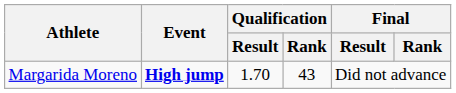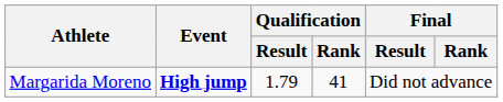Margarida Moreno | Qualification / Result: 1.70 -> 1.79
Margarida Moreno | Qualification / Rank: 43 -> 41
